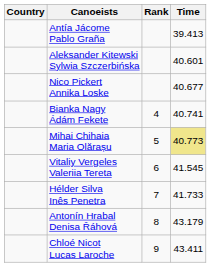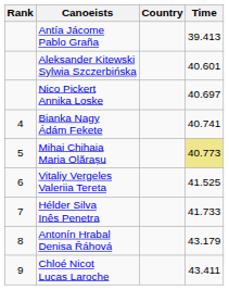columns swapped: Rank <-> Country
Nico Pickert Annika Loske | Time: 40.677 -> 40.697
Vitaliy Vergeles Valeriia Tereta | Time: 41.545 -> 41.525
